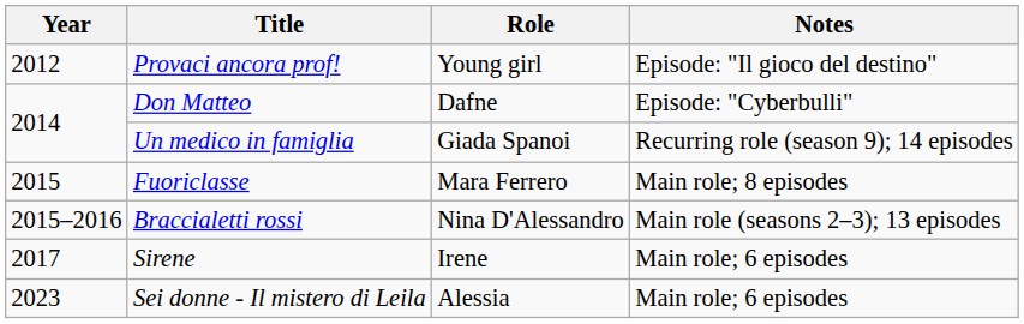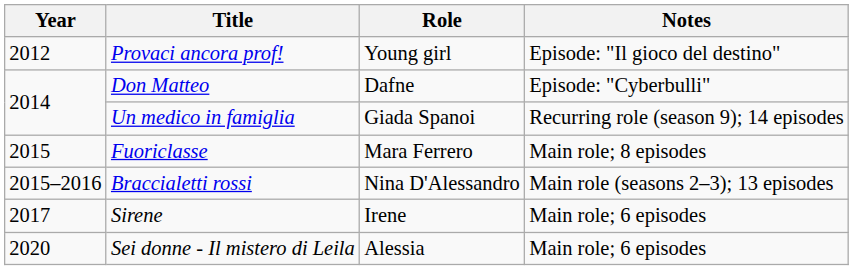Sei donne - Il mistero di Leila | Year: 2023 -> 2020
